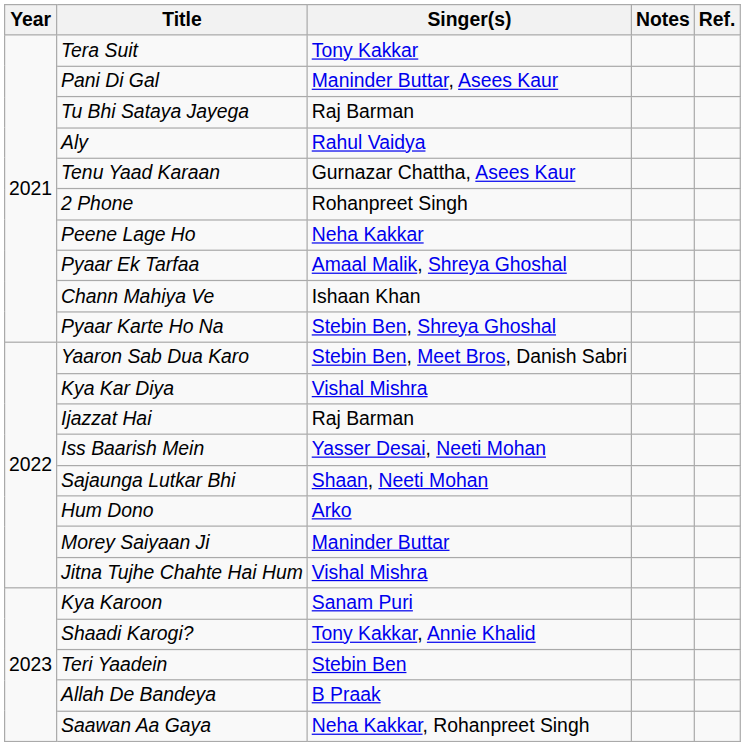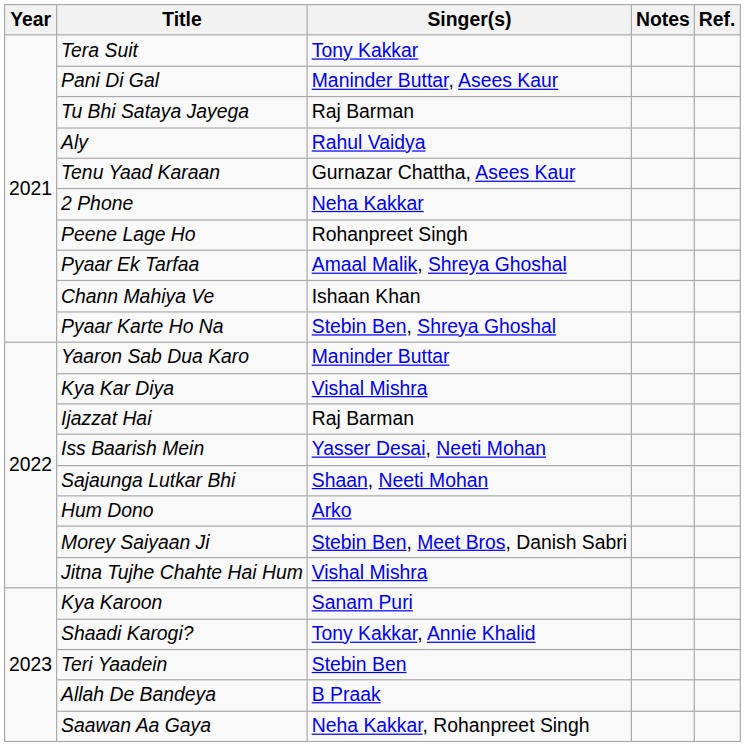2 Phone | Singer(s): Rohanpreet Singh -> Neha Kakkar
Peene Lage Ho | Singer(s): Neha Kakkar -> Rohanpreet Singh
Yaaron Sab Dua Karo | Singer(s): Stebin Ben, Meet Bros, Danish Sabri -> Maninder Buttar
Morey Saiyaan Ji | Singer(s): Maninder Buttar -> Stebin Ben, Meet Bros, Danish Sabri
